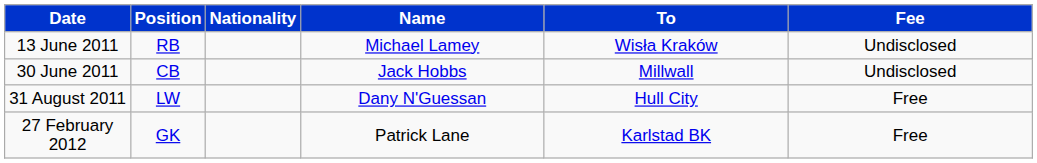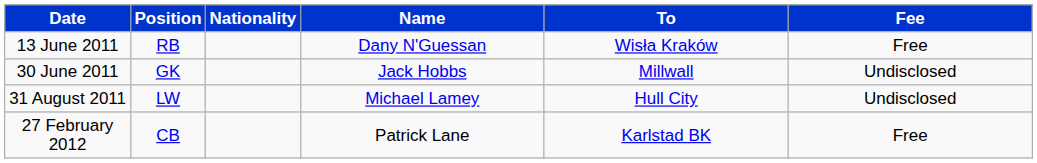13 June 2011 | Name: Michael Lamey -> Dany N'Guessan
13 June 2011 | Fee: Undisclosed -> Free
30 June 2011 | Position: CB -> GK
31 August 2011 | Name: Dany N'Guessan -> Michael Lamey
31 August 2011 | Fee: Free -> Undisclosed
27 February 2012 | Position: GK -> CB
